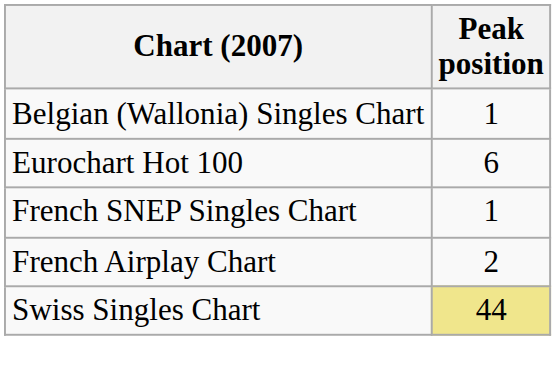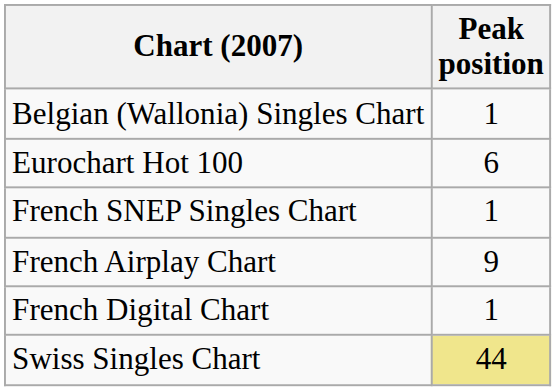French Airplay Chart | Peak position: 2 -> 9
+ row: French Digital Chart | 1
